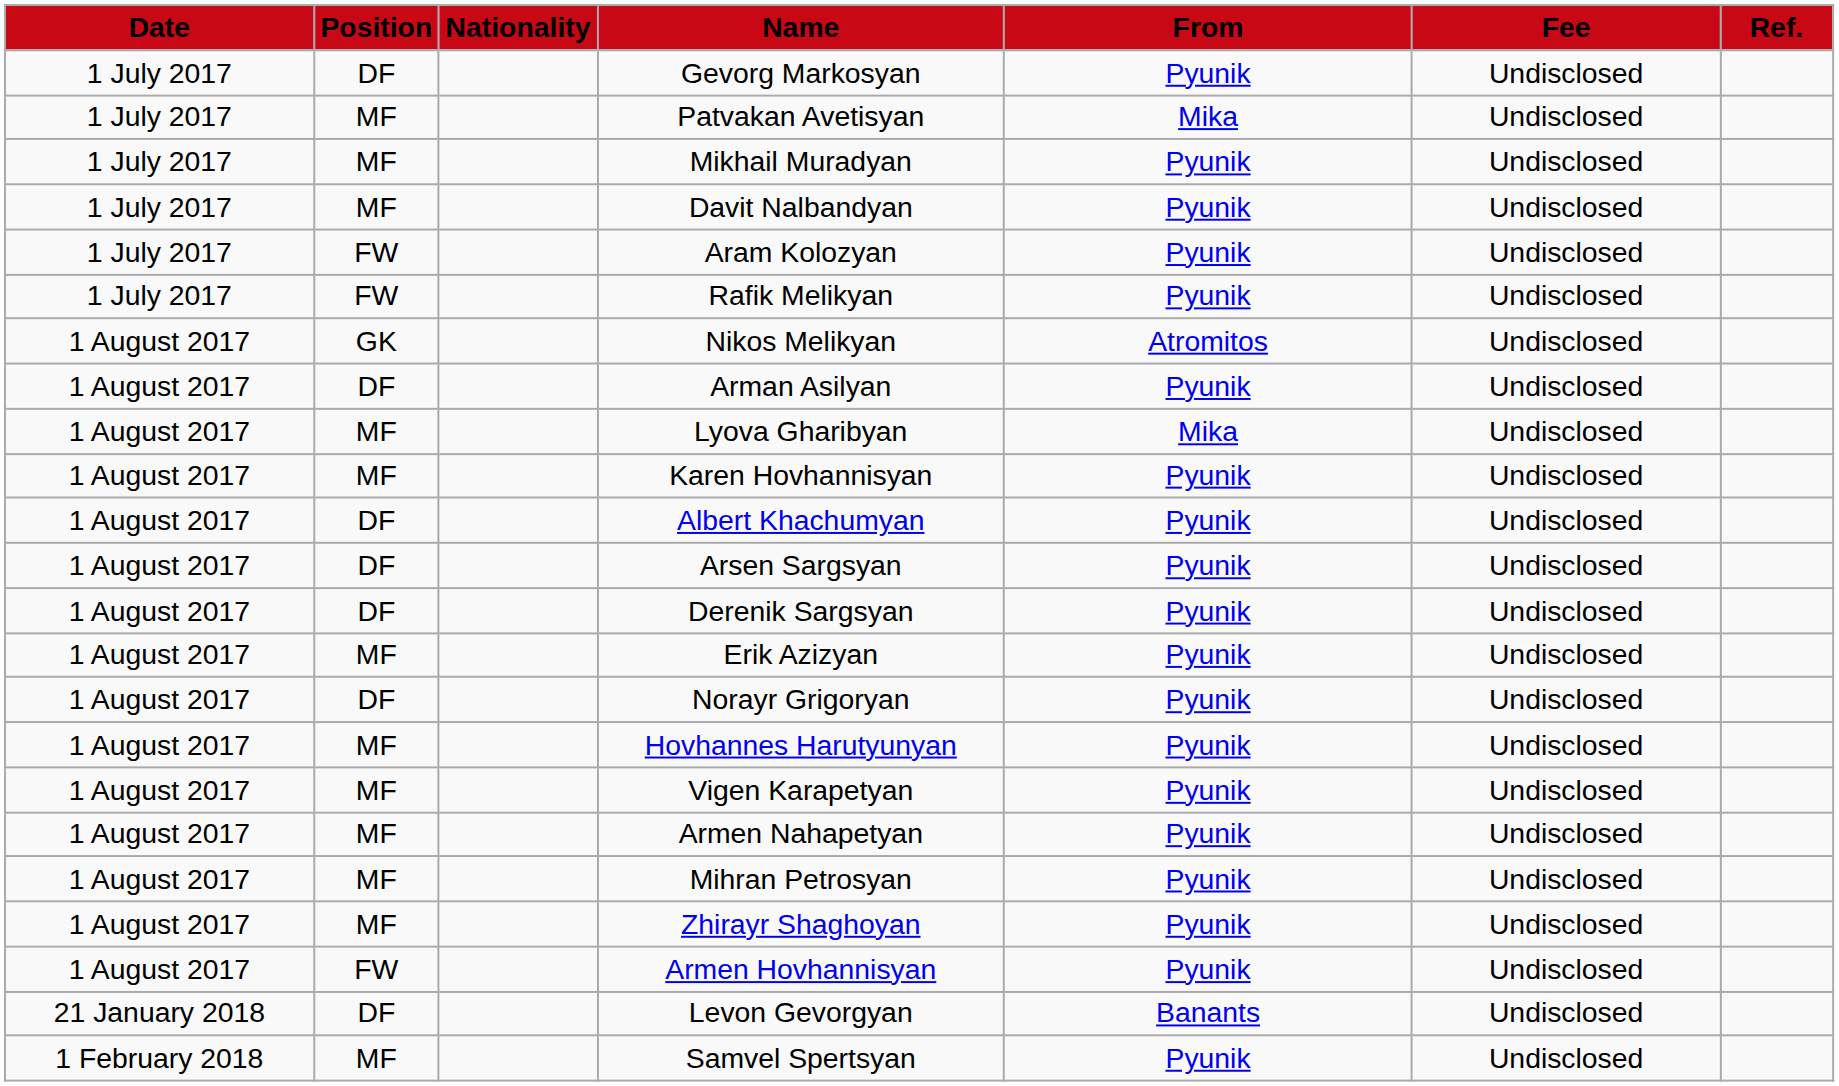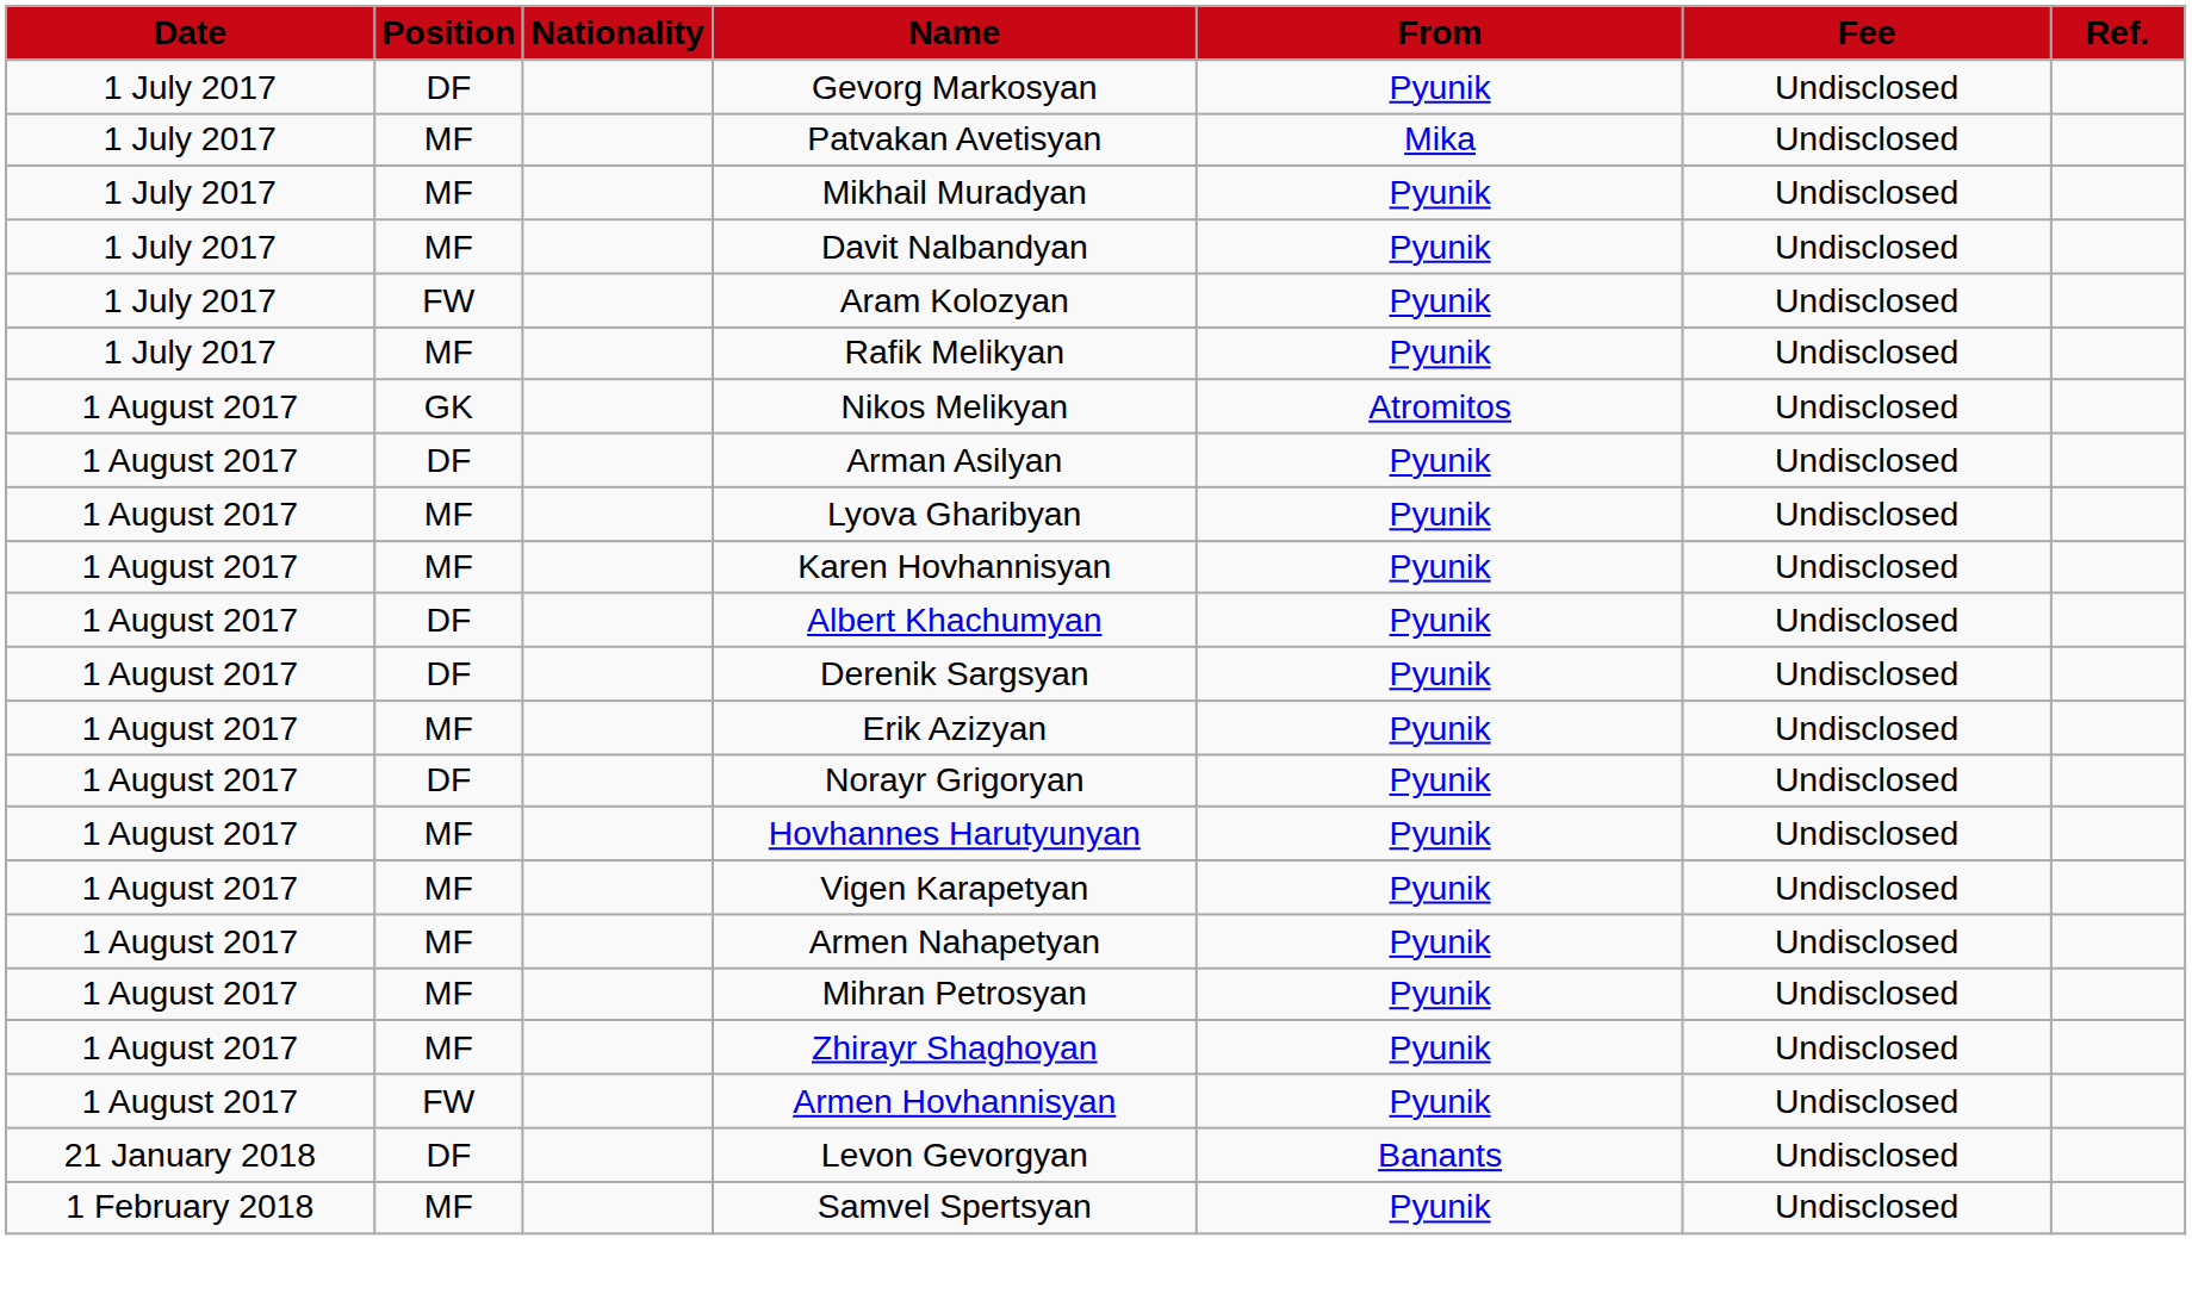Rafik Melikyan | Position: FW -> MF
Lyova Gharibyan | From: Mika -> Pyunik
- row: 1 August 2017 | DF | Arsen Sargsyan | Pyunik | Undisclosed
